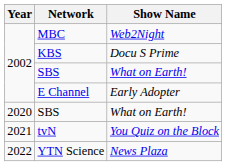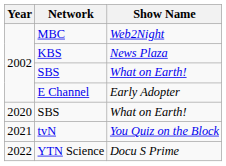KBS | Show Name: Docu S Prime -> News Plaza
YTN Science | Show Name: News Plaza -> Docu S Prime
